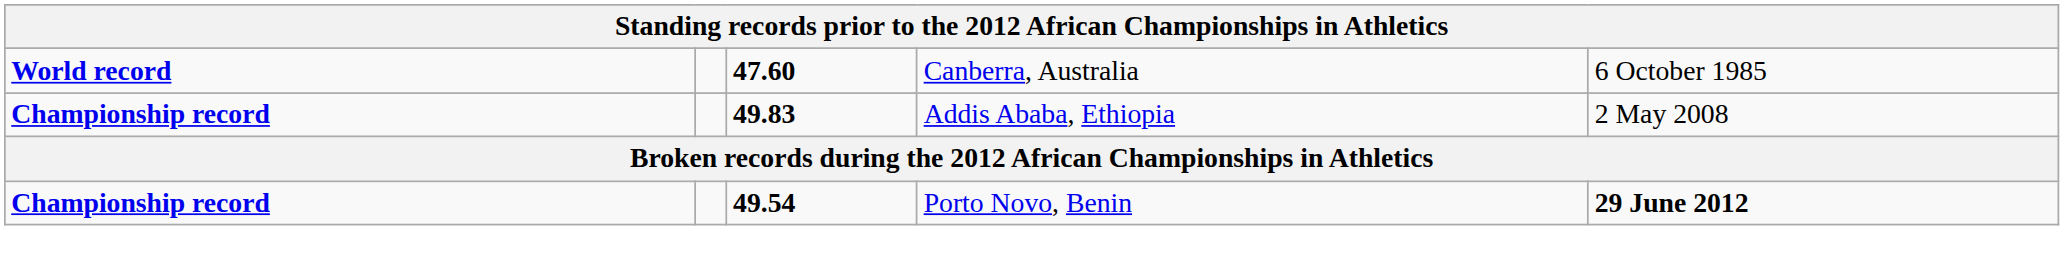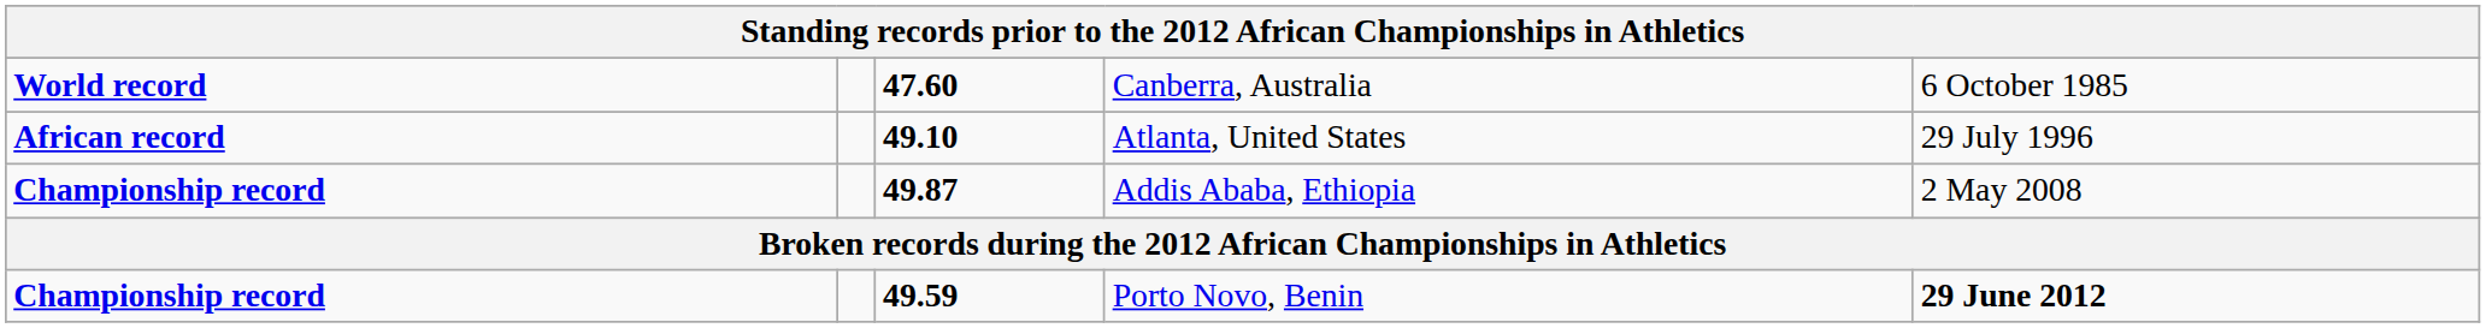+ row: African record | 49.10 | Atlanta, United States | 29 July 1996
Addis Ababa, Ethiopia | column 3: 49.83 -> 49.87
Porto Novo, Benin | column 3: 49.54 -> 49.59
